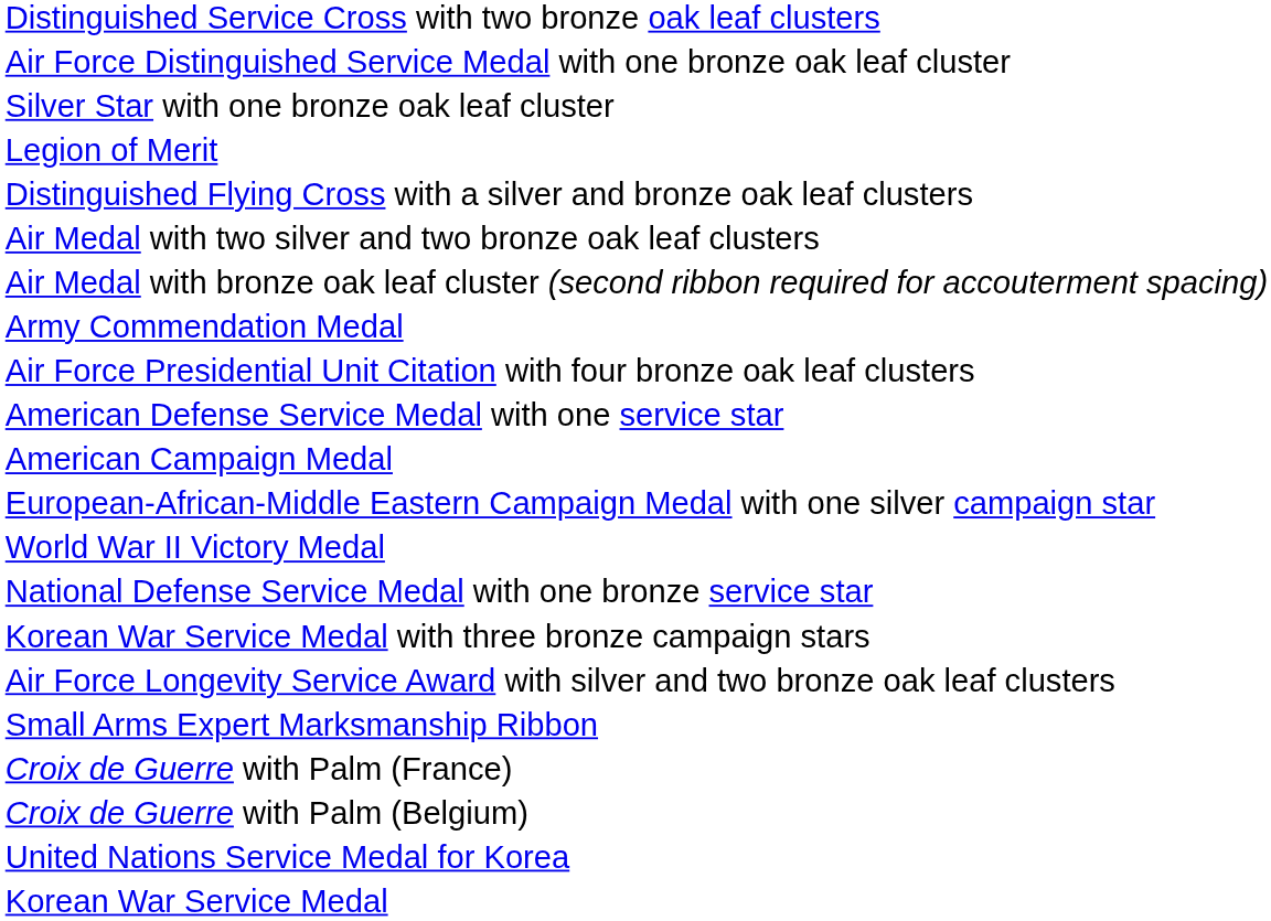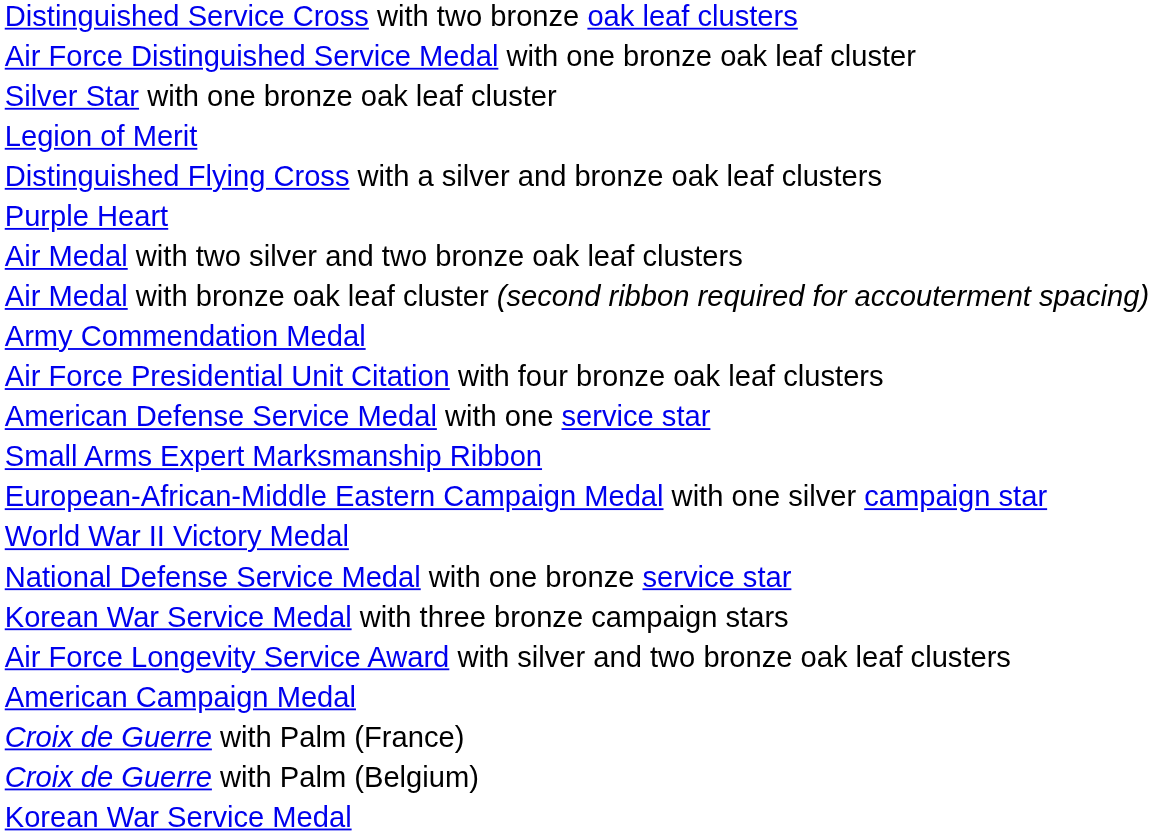+ row: Purple Heart
rows swapped: American Campaign Medal <-> Small Arms Expert Marksmanship Ribbon
- row: United Nations Service Medal for Korea
